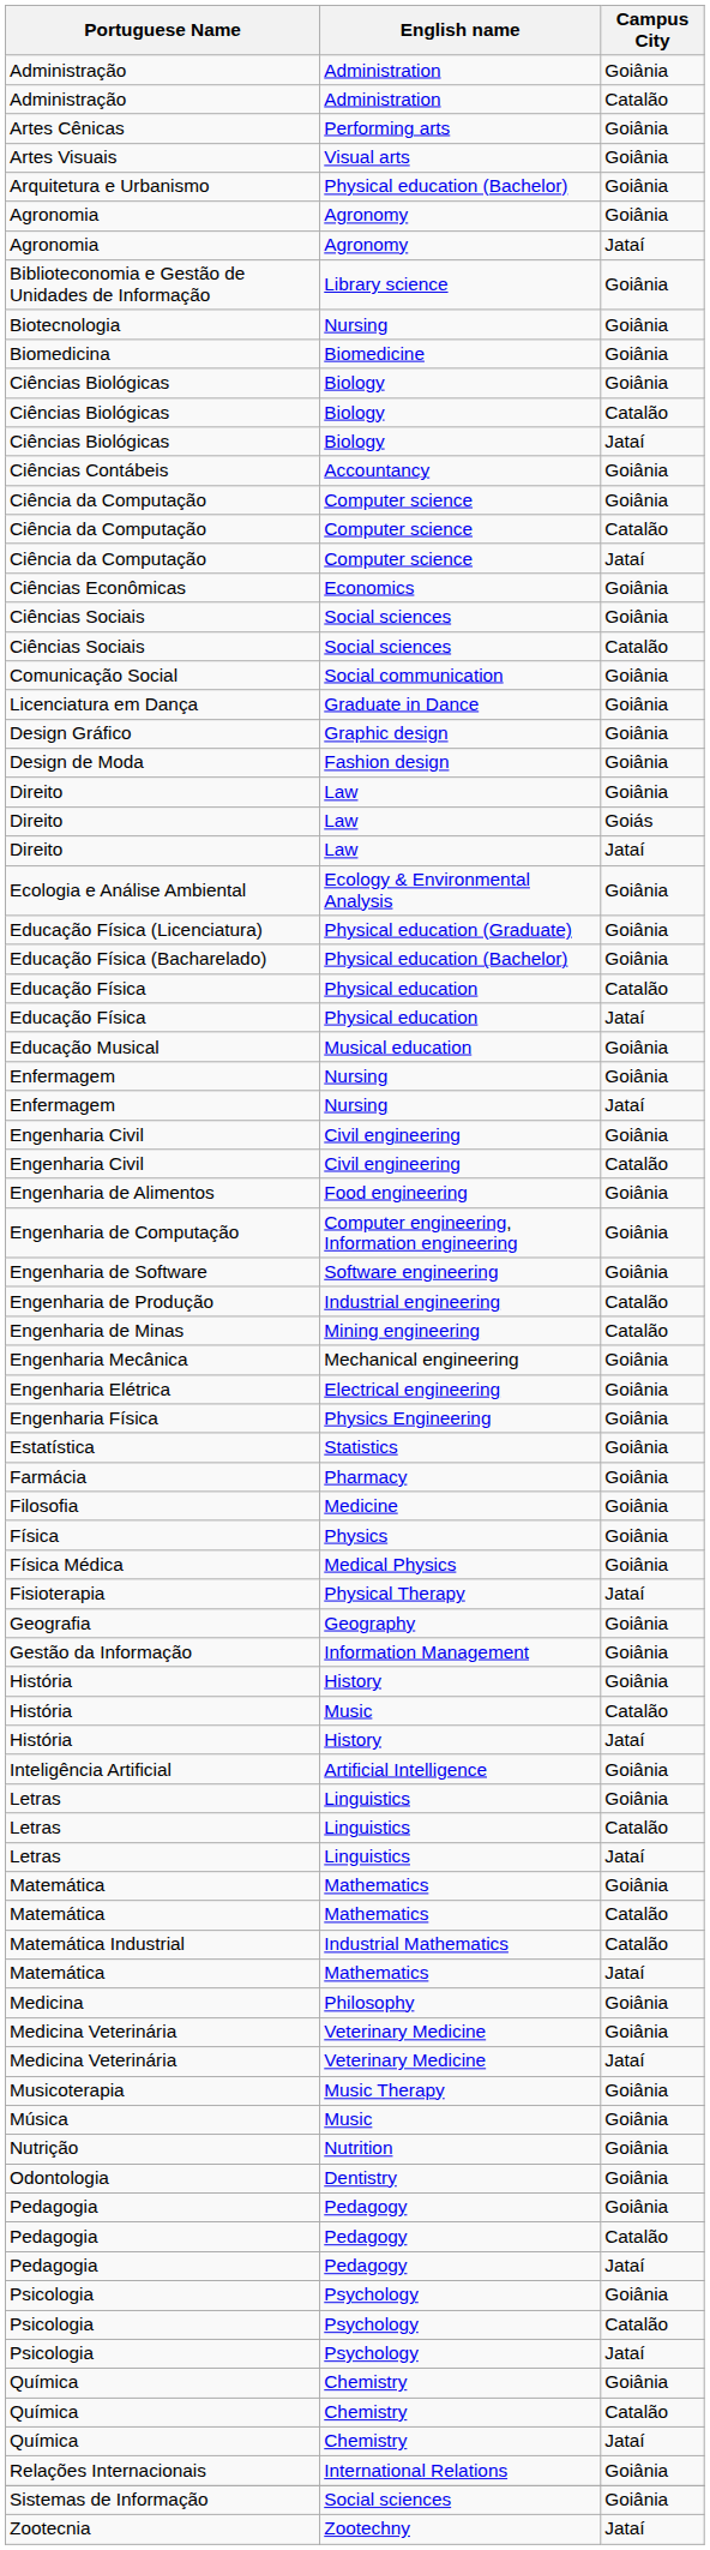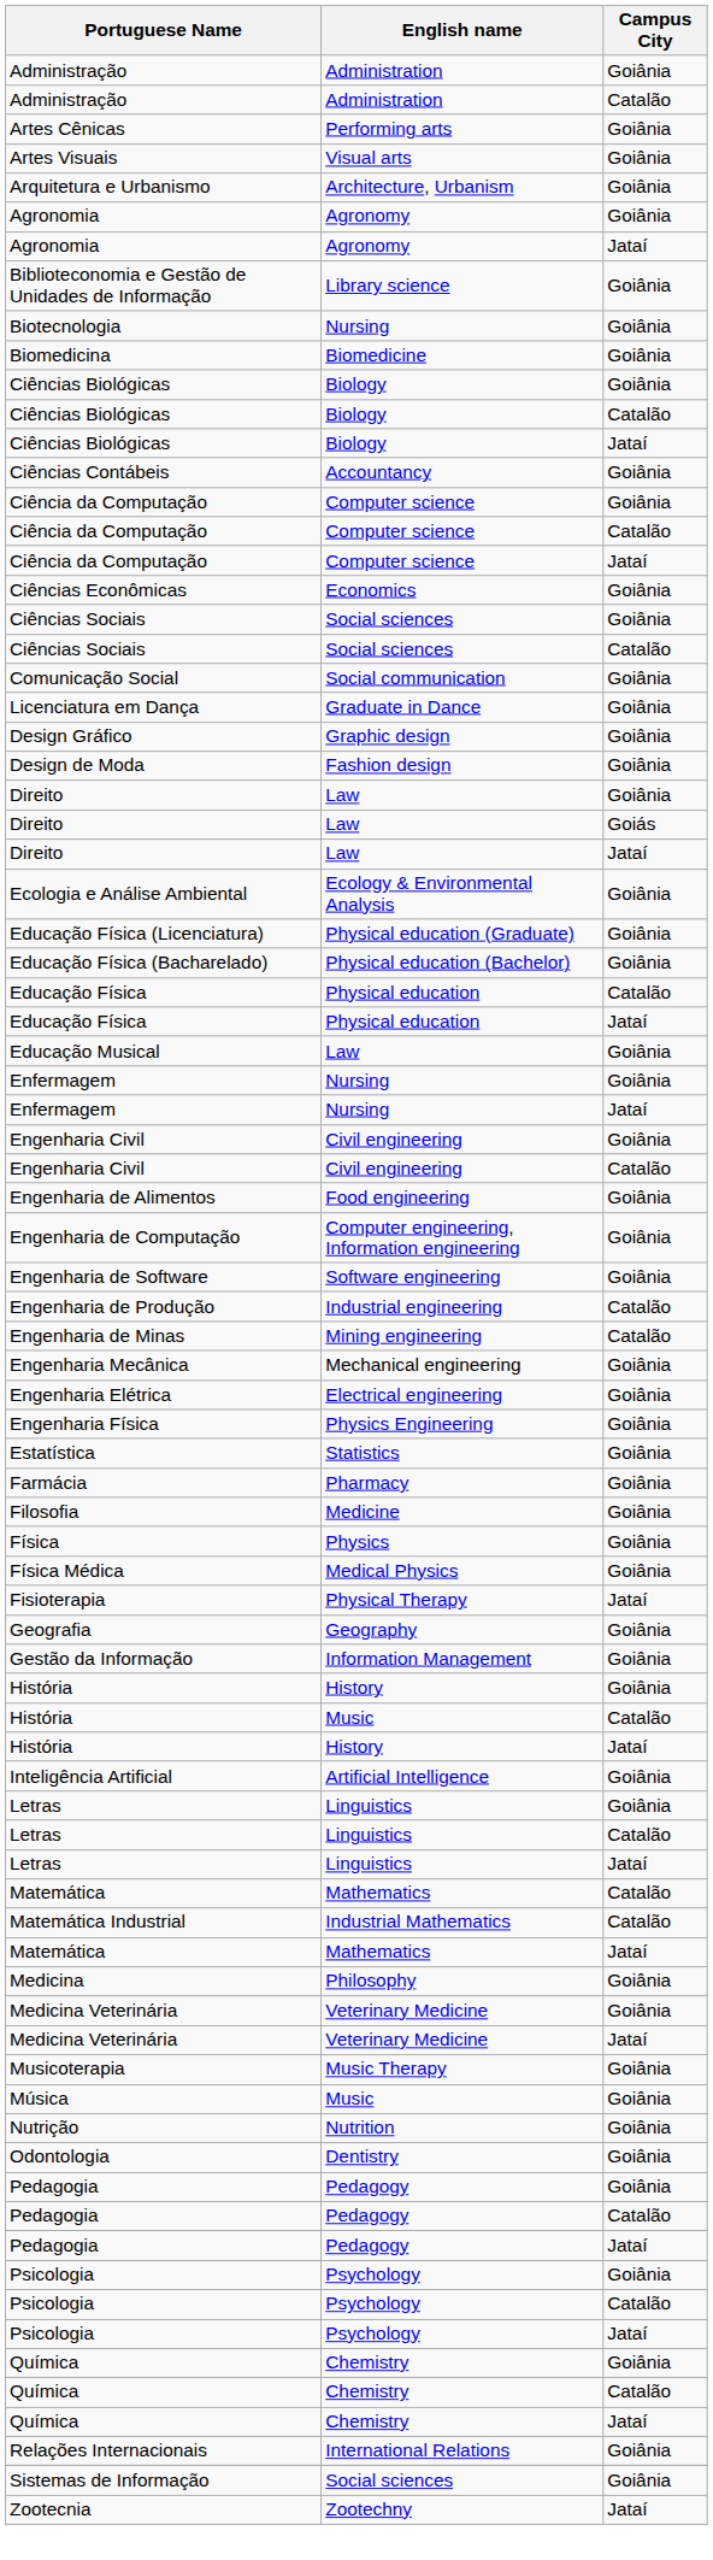Arquitetura e Urbanismo | English name: Physical education (Bachelor) -> Architecture, Urbanism
Educação Musical | English name: Musical education -> Law
- row: Matemática | Mathematics | Goiânia
